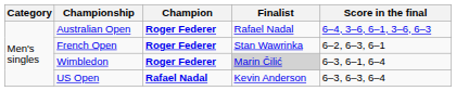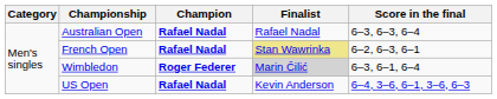Australian Open | Champion: Roger Federer -> Rafael Nadal
Australian Open | Score in the final: 6–4, 3–6, 6–1, 3–6, 6–3 -> 6–3, 6–3, 6–4
French Open | Champion: Roger Federer -> Rafael Nadal
French Open | Finalist: no background -> khaki background
US Open | Score in the final: 6–3, 6–3, 6–4 -> 6–4, 3–6, 6–1, 3–6, 6–3
